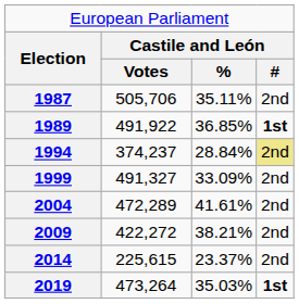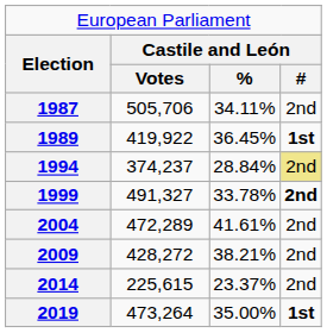1987 | column 3: 35.11% -> 34.11%
1989 | column 2: 491,922 -> 419,922
1989 | column 3: 36.85% -> 36.45%
1999 | column 3: 33.09% -> 33.78%
1999 | column 4: normal -> bold
2009 | column 2: 422,272 -> 428,272
2019 | column 3: 35.03% -> 35.00%
